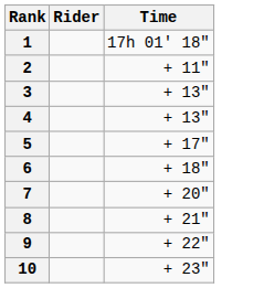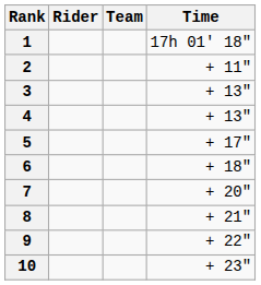+ column: Team
